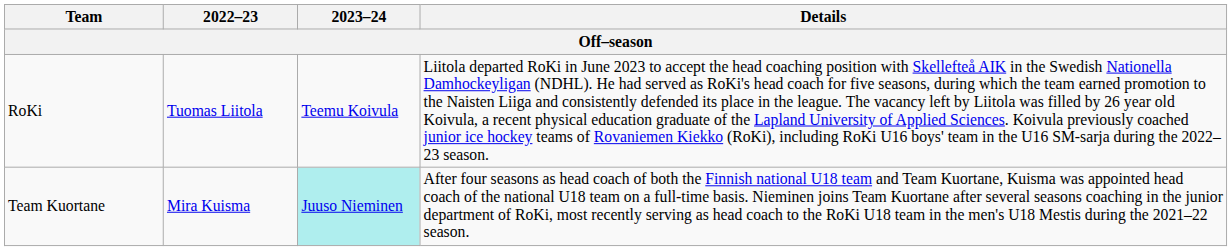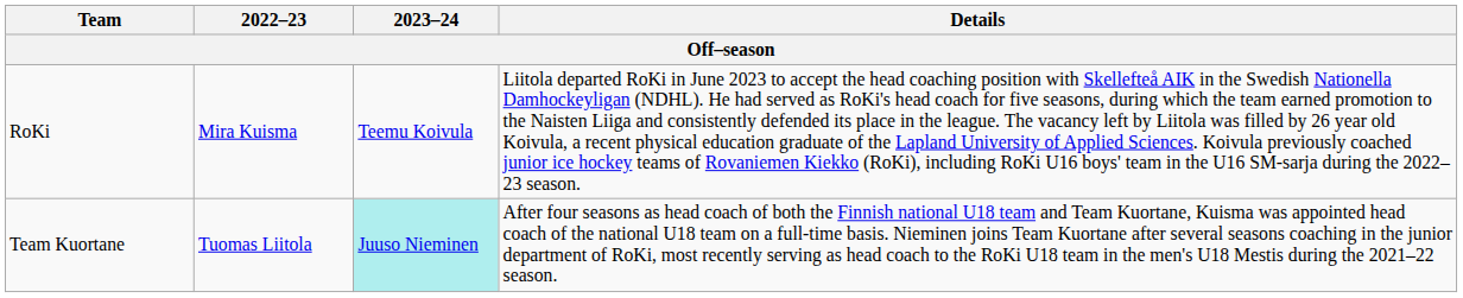RoKi | 2022–23: Tuomas Liitola -> Mira Kuisma
Team Kuortane | 2022–23: Mira Kuisma -> Tuomas Liitola
